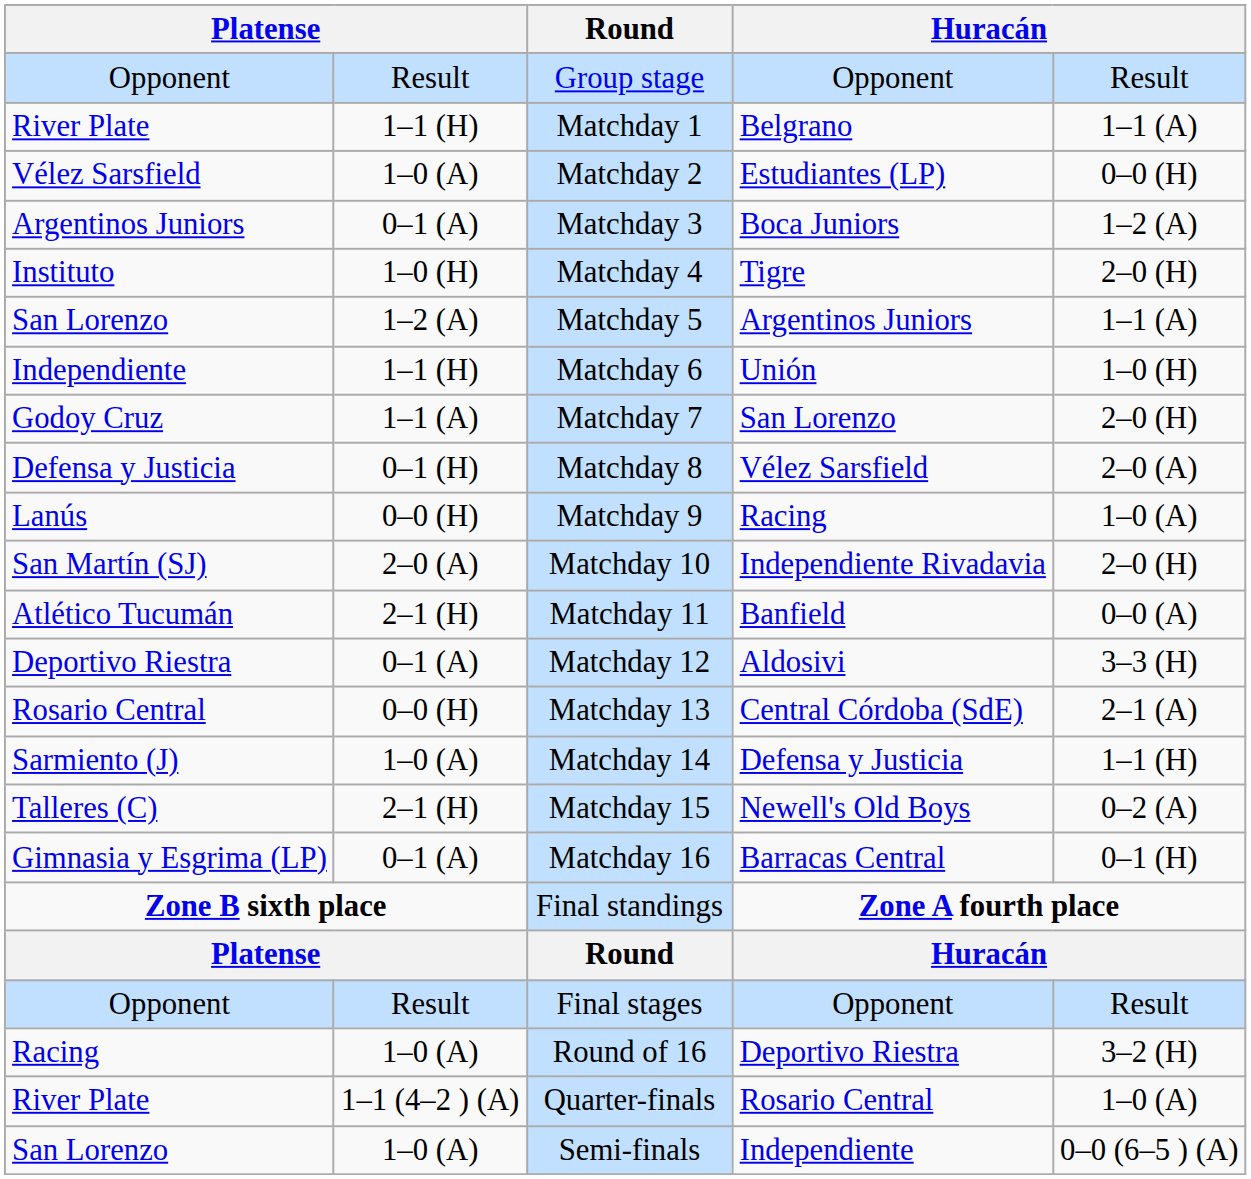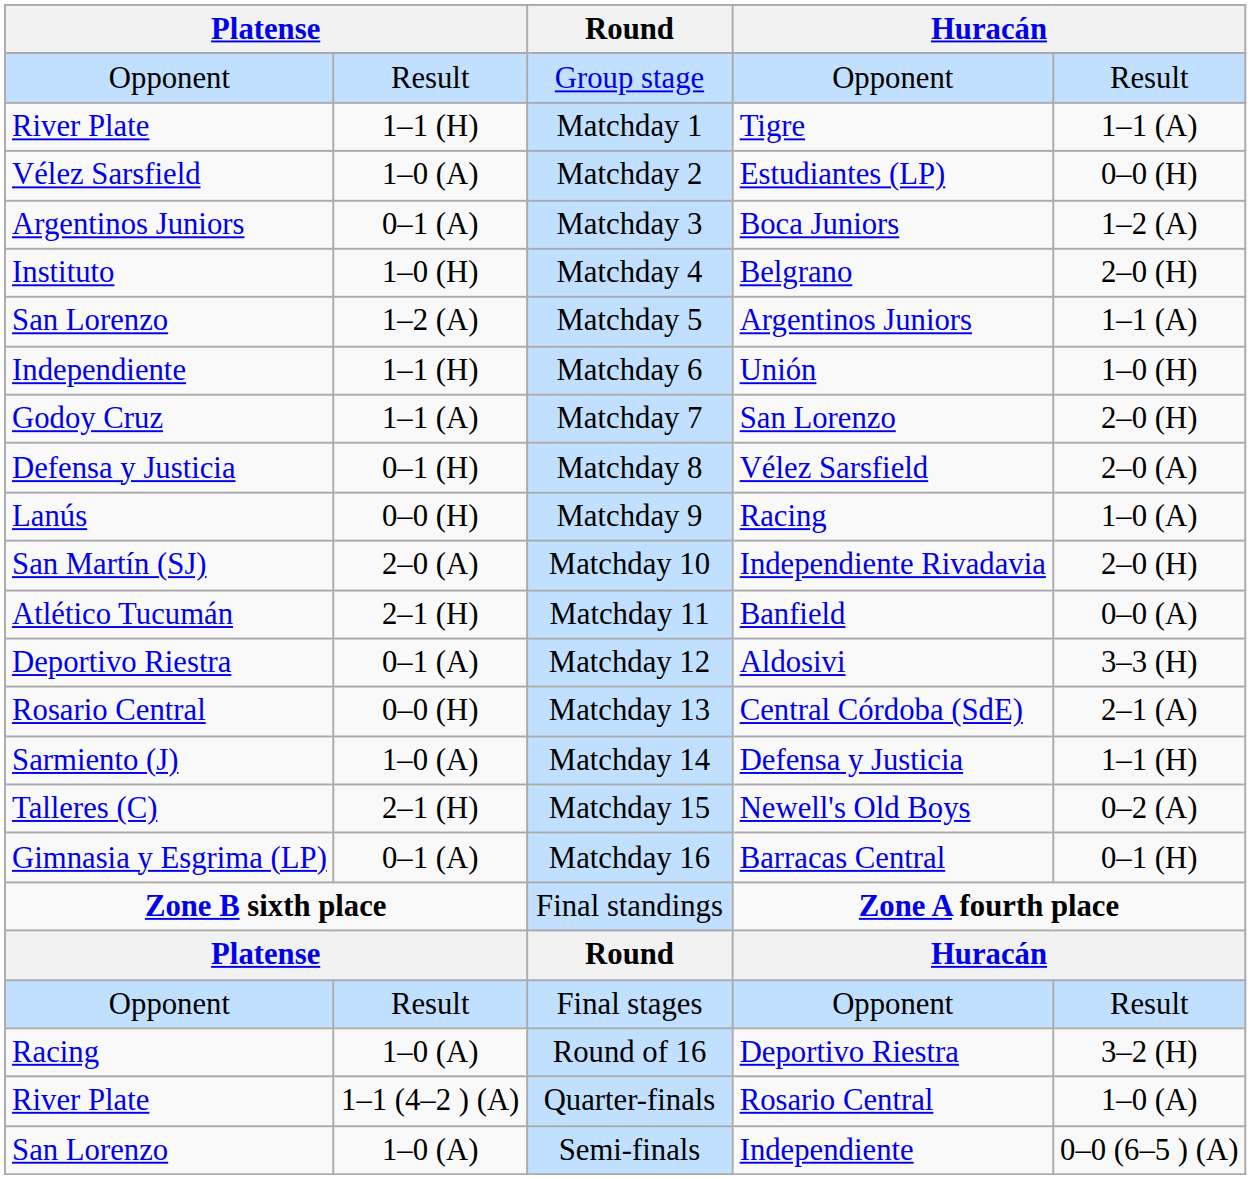River Plate / 1–1 (H) | column 6: Belgrano -> Tigre
Instituto | column 6: Tigre -> Belgrano
